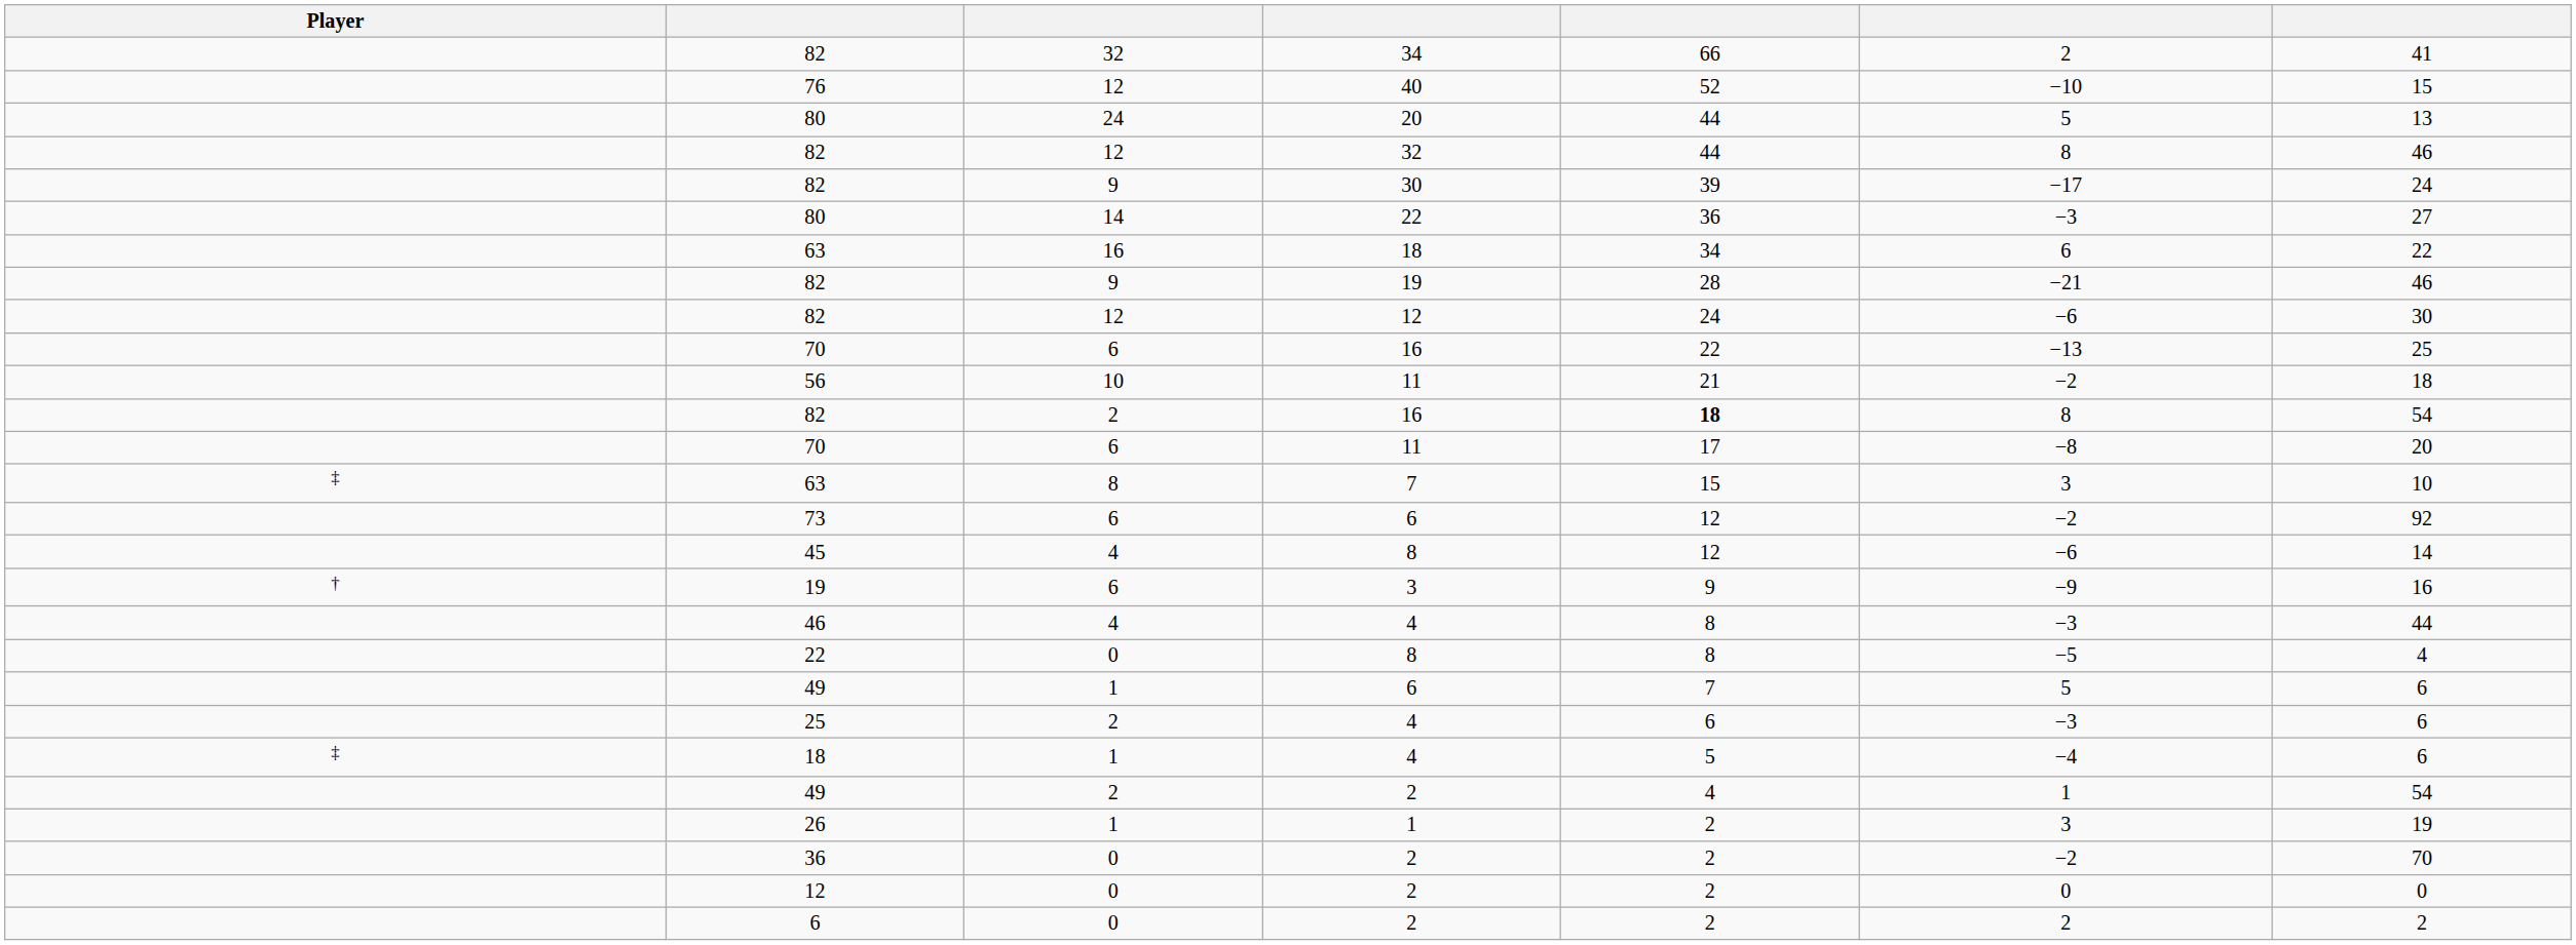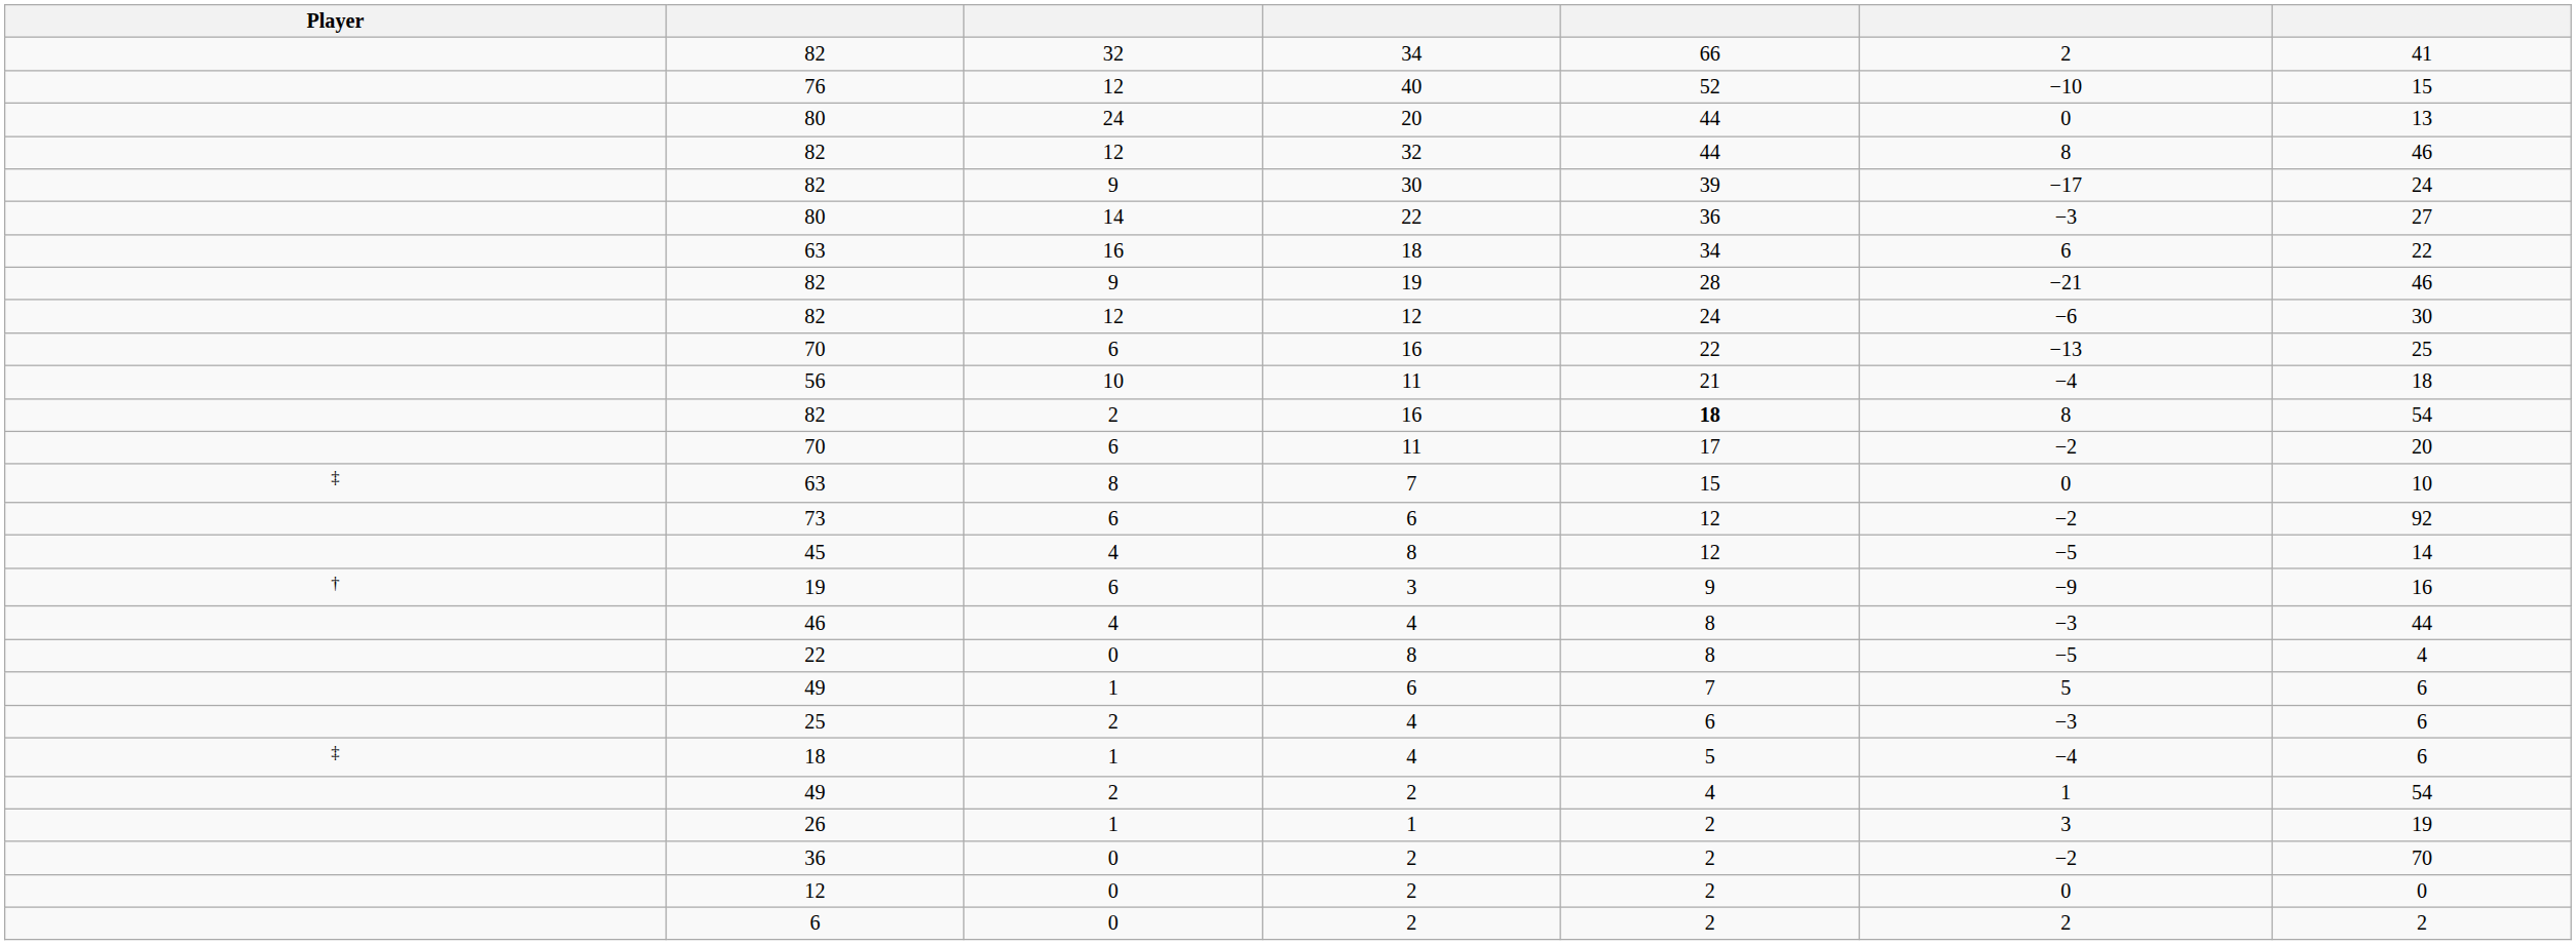80 / 20 | column 6: 5 -> 0
56 | column 6: −2 -> −4
70 / 11 | column 6: −8 -> −2
63 / 7 | column 6: 3 -> 0
45 | column 6: −6 -> −5
